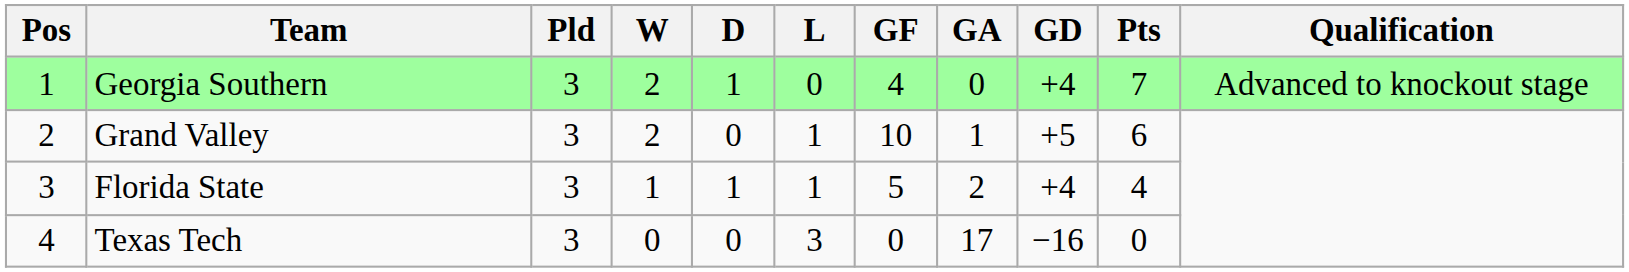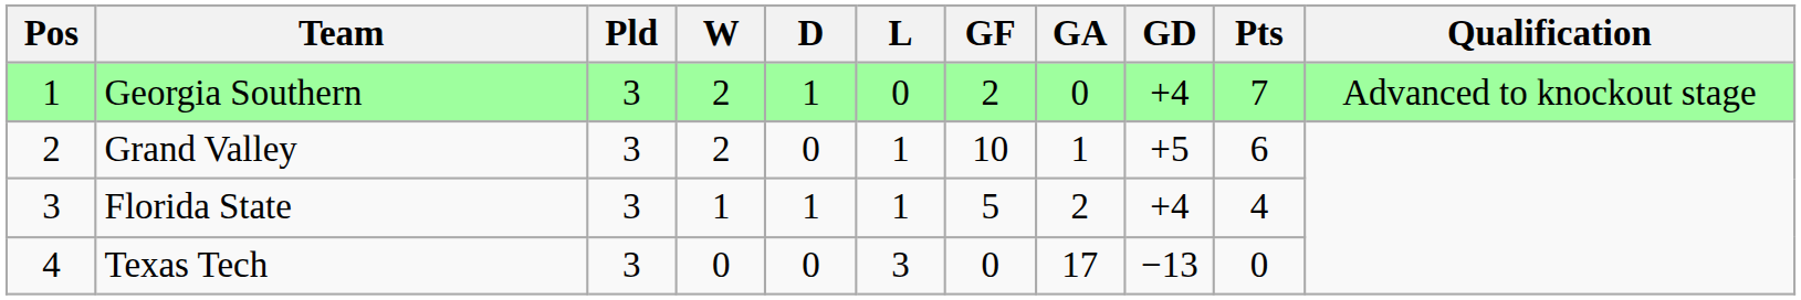Georgia Southern | GF: 4 -> 2
Texas Tech | GD: −16 -> −13
